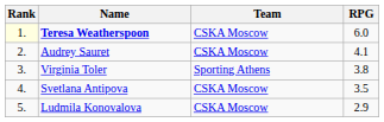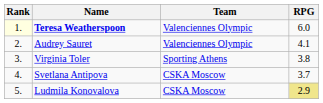Teresa Weatherspoon | Team: CSKA Moscow -> Valenciennes Olympic
Audrey Sauret | Team: CSKA Moscow -> Valenciennes Olympic
Svetlana Antipova | RPG: 3.5 -> 3.7
Ludmila Konovalova | RPG: no background -> khaki background
